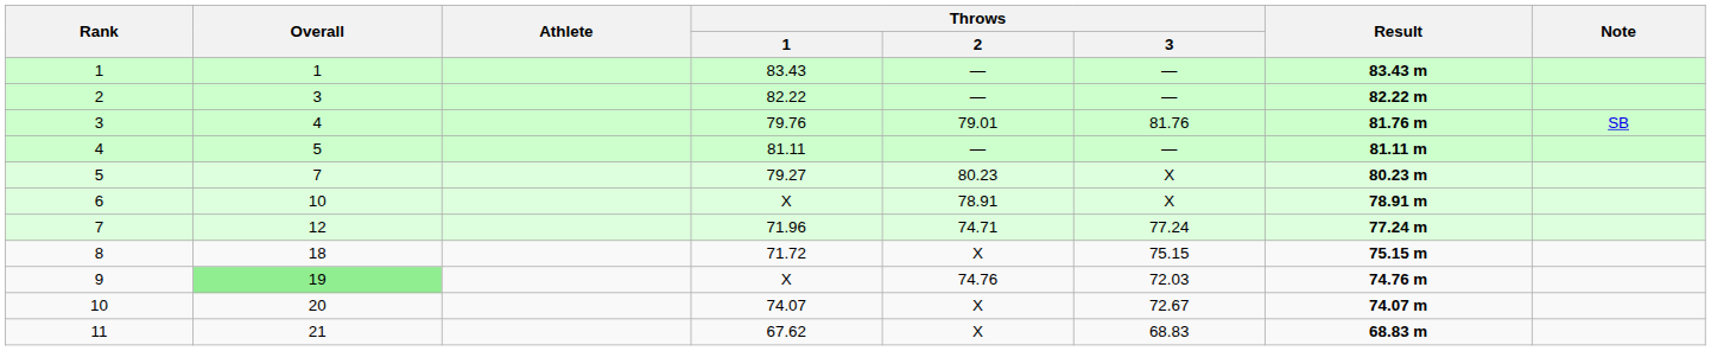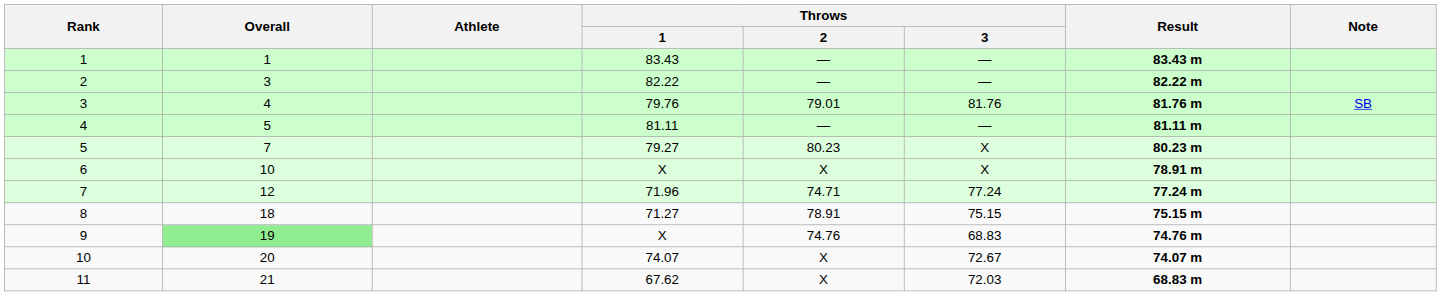6 | Throws / 2: 78.91 -> X
8 | Throws / 1: 71.72 -> 71.27
8 | Throws / 2: X -> 78.91
9 | Throws / 3: 72.03 -> 68.83
11 | Throws / 3: 68.83 -> 72.03
